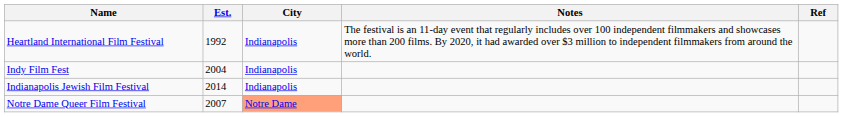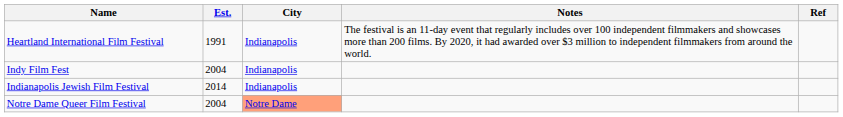Heartland International Film Festival | Est.: 1992 -> 1991
Notre Dame Queer Film Festival | Est.: 2007 -> 2004
